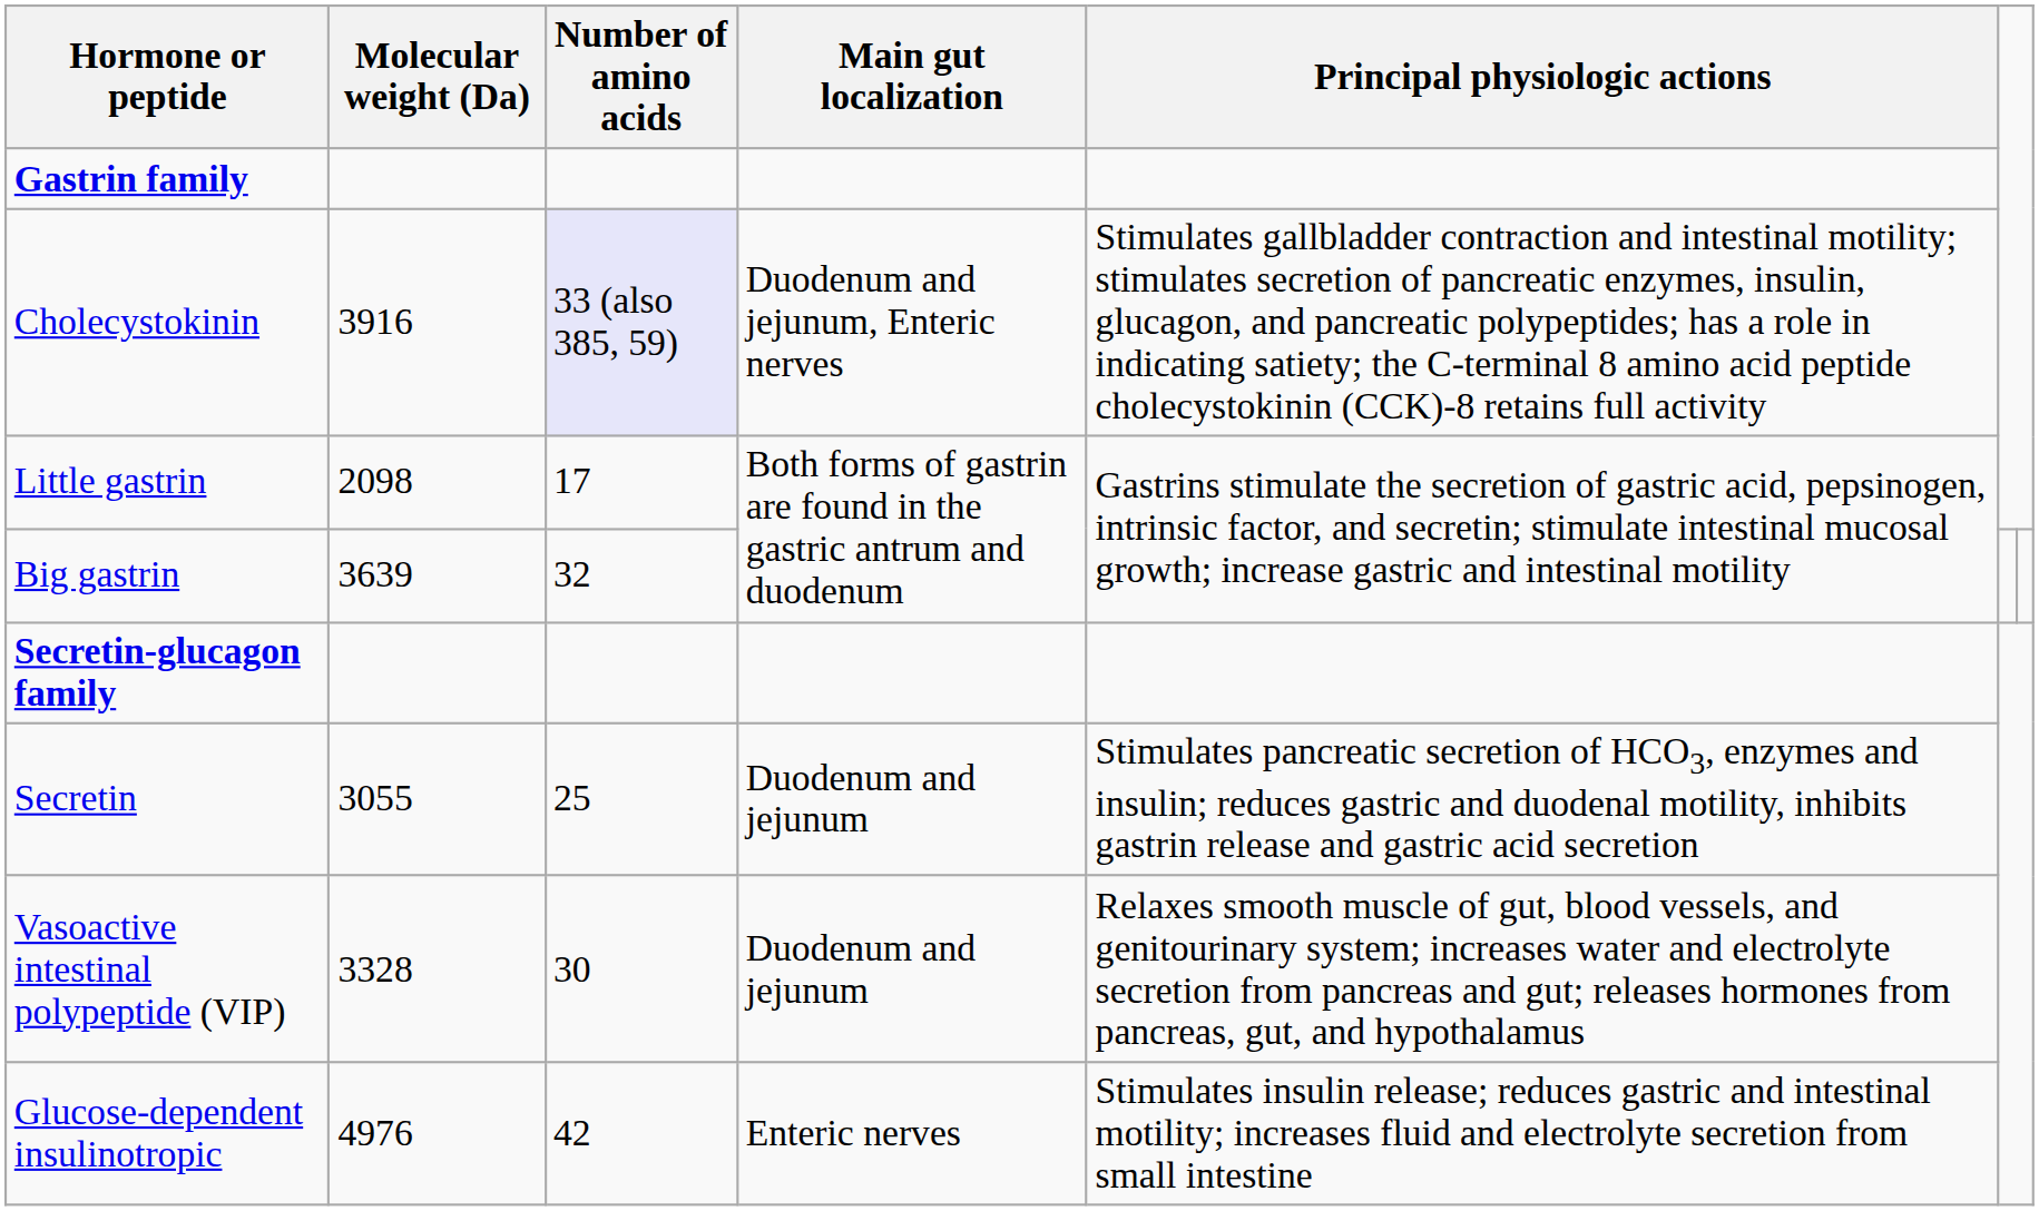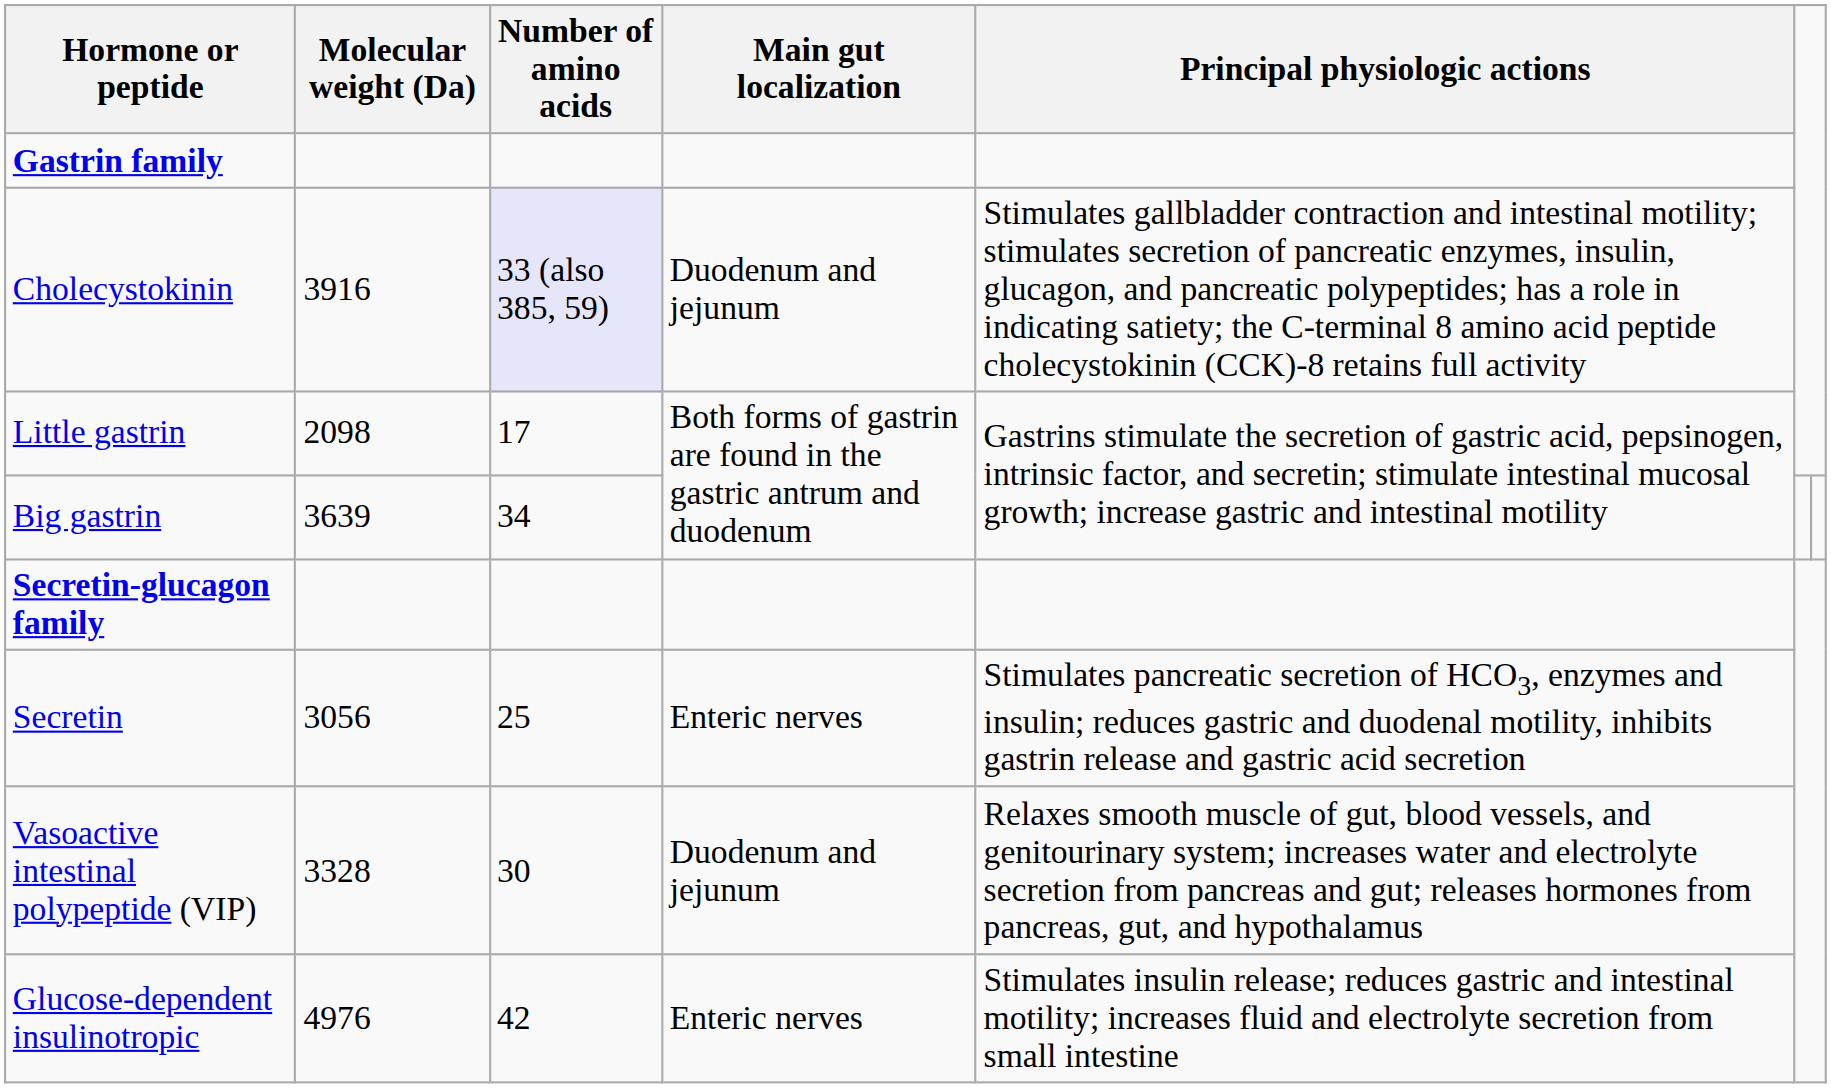Cholecystokinin | Main gut localization: Duodenum and jejunum, Enteric nerves -> Duodenum and jejunum
Big gastrin | Number of amino acids: 32 -> 34
Secretin | Molecular weight (Da): 3055 -> 3056
Secretin | Main gut localization: Duodenum and jejunum -> Enteric nerves
